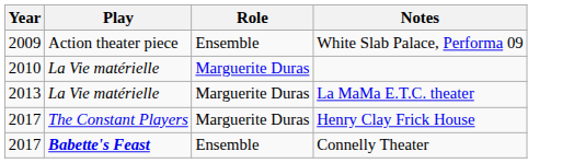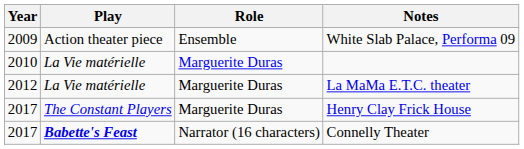La MaMa E.T.C. theater | Year: 2013 -> 2012
Connelly Theater | Role: Ensemble -> Narrator (16 characters)
